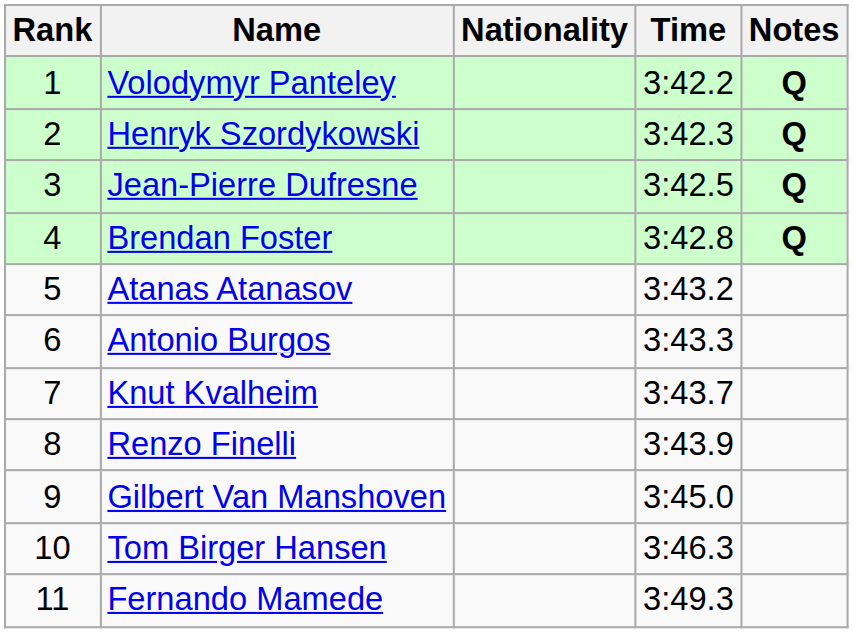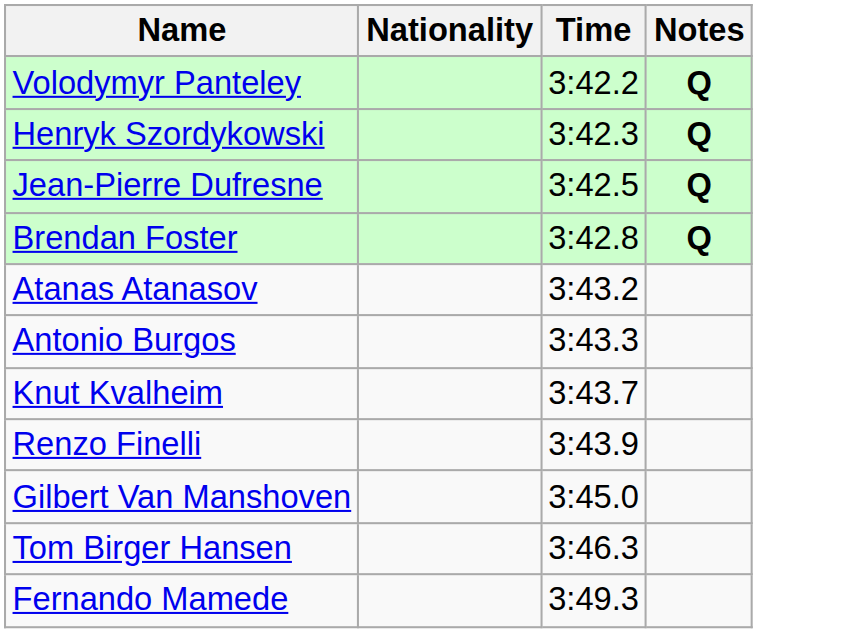- column: Rank | 1 | 2 | 3 | 4 | 5 | 6 | 7 | 8 | 9 | 10 | 11
